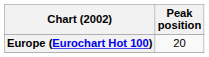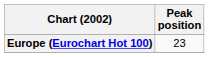Europe (Eurochart Hot 100) | Peak position: 20 -> 23
